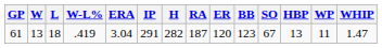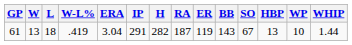61 | ER: 120 -> 119
61 | BB: 123 -> 143
61 | WP: 11 -> 10
61 | WHIP: 1.47 -> 1.44
